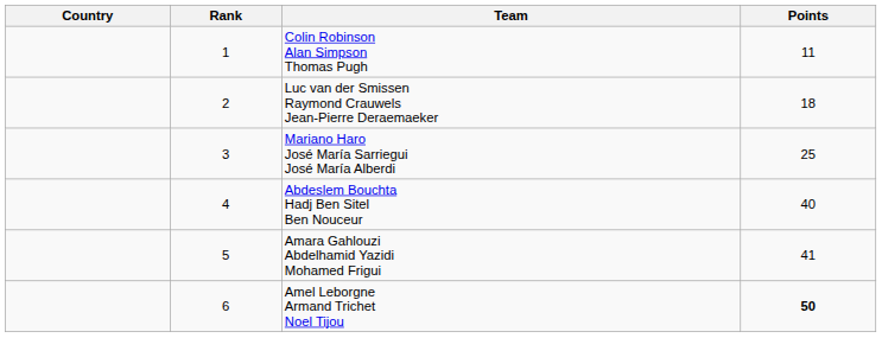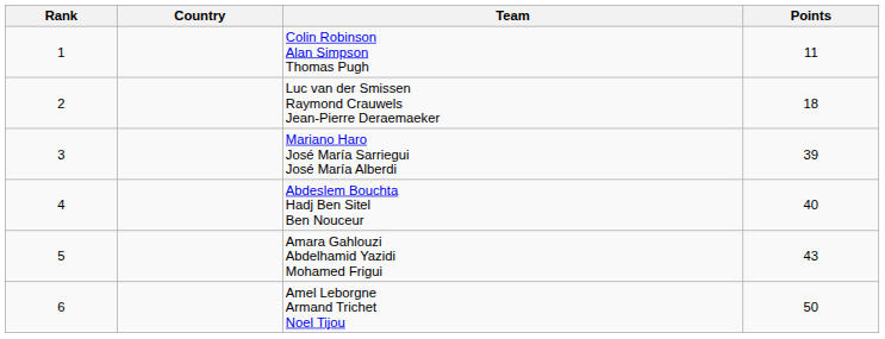columns swapped: Rank <-> Country
Mariano Haro José María Sarriegui José María Alberdi | Points: 25 -> 39
Amara Gahlouzi Abdelhamid Yazidi Mohamed Frigui | Points: 41 -> 43
Amel Leborgne Armand Trichet Noel Tijou | Points: bold -> normal
